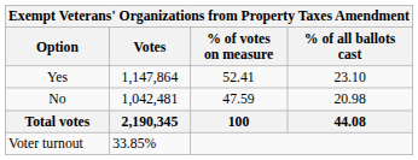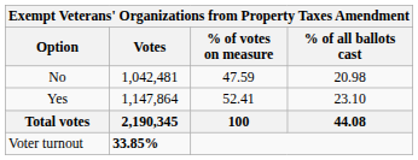rows swapped: Yes <-> No
Voter turnout | Votes: normal -> bold
